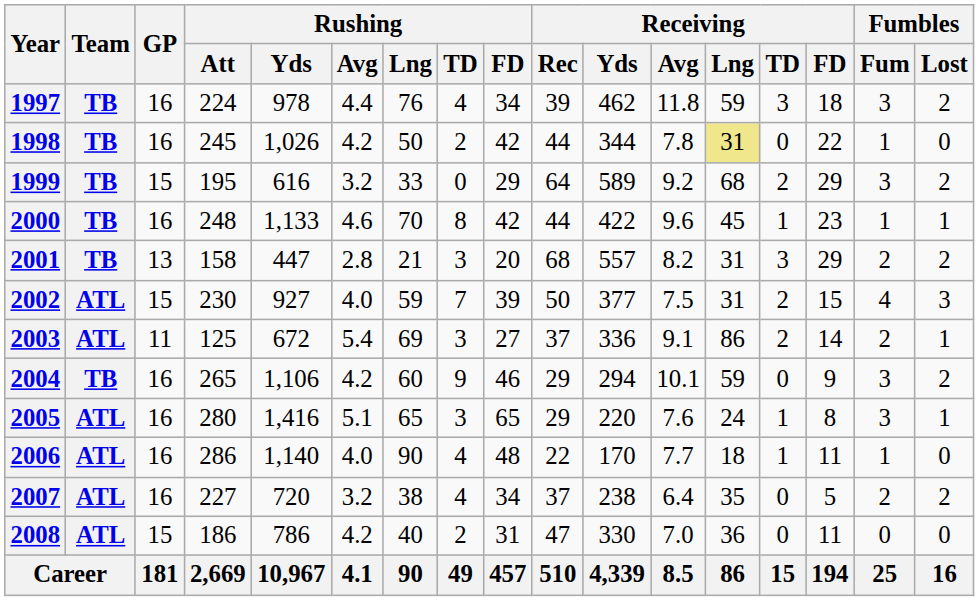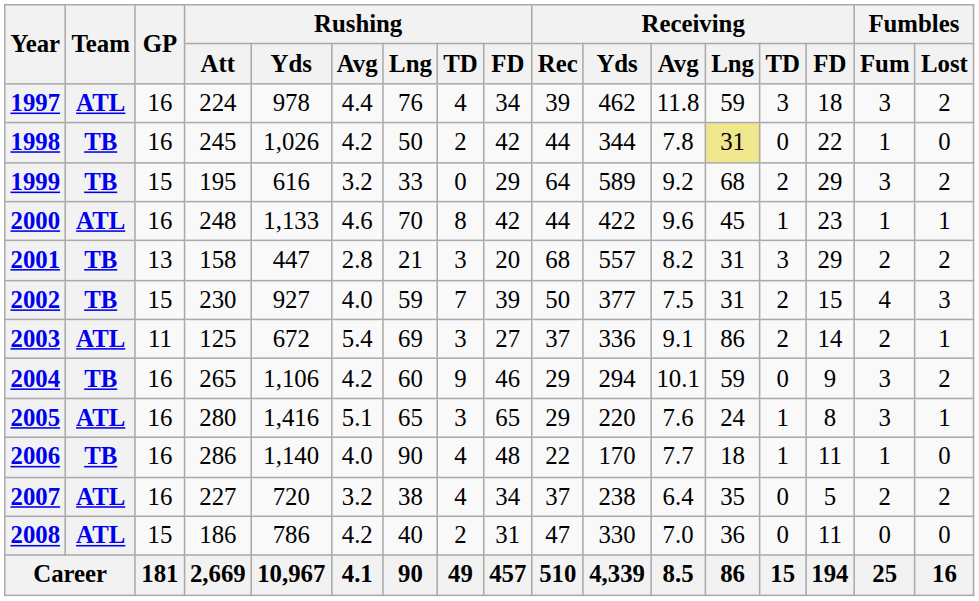1997 | Team: TB -> ATL
2000 | Team: TB -> ATL
2002 | Team: ATL -> TB
2006 | Team: ATL -> TB
